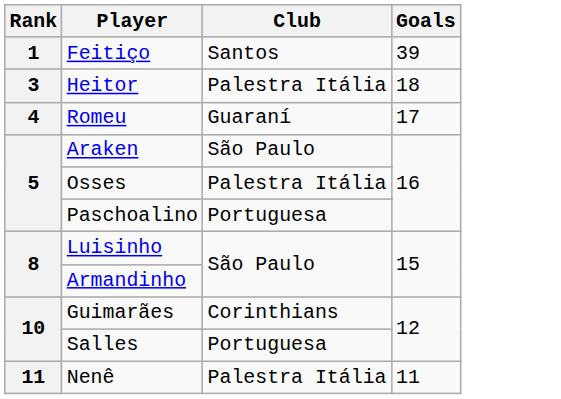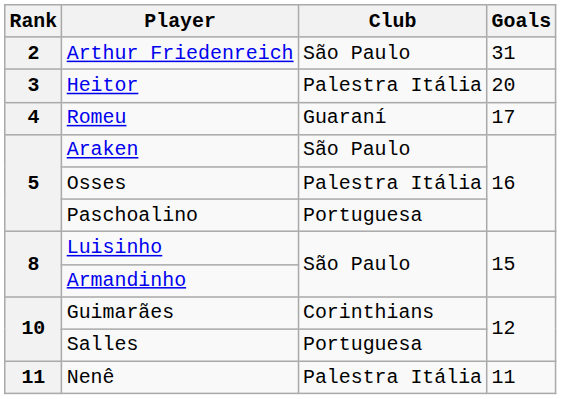- row: 1 | Feitiço | Santos | 39
+ row: 2 | Arthur Friedenreich | São Paulo | 31
Heitor | Goals: 18 -> 20
